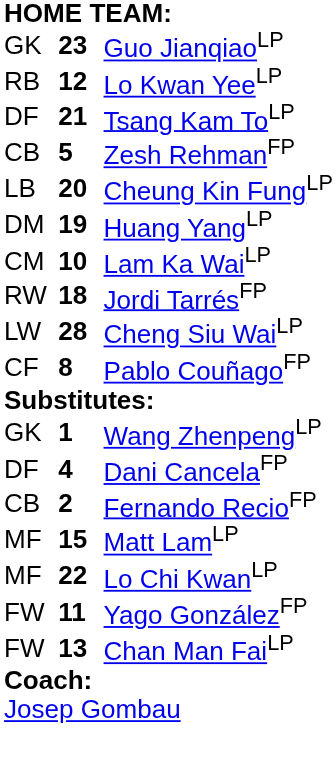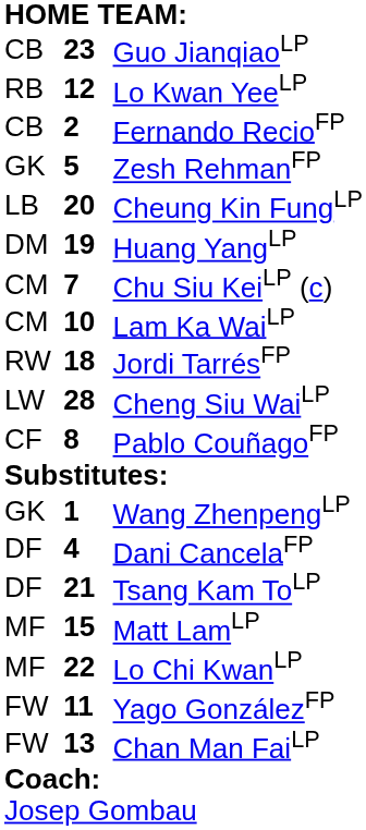Guo JianqiaoLP | column 1: GK -> CB
rows swapped: Fernando RecioFP <-> Tsang Kam ToLP
Zesh RehmanFP | column 1: CB -> GK
+ row: CM | 7 | Chu Siu KeiLP (c)
